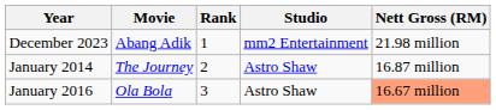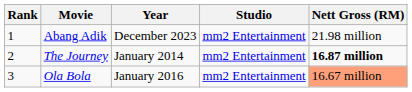columns swapped: Rank <-> Year
The Journey | Studio: Astro Shaw -> mm2 Entertainment
The Journey | Nett Gross (RM): normal -> bold
Ola Bola | Studio: Astro Shaw -> mm2 Entertainment
